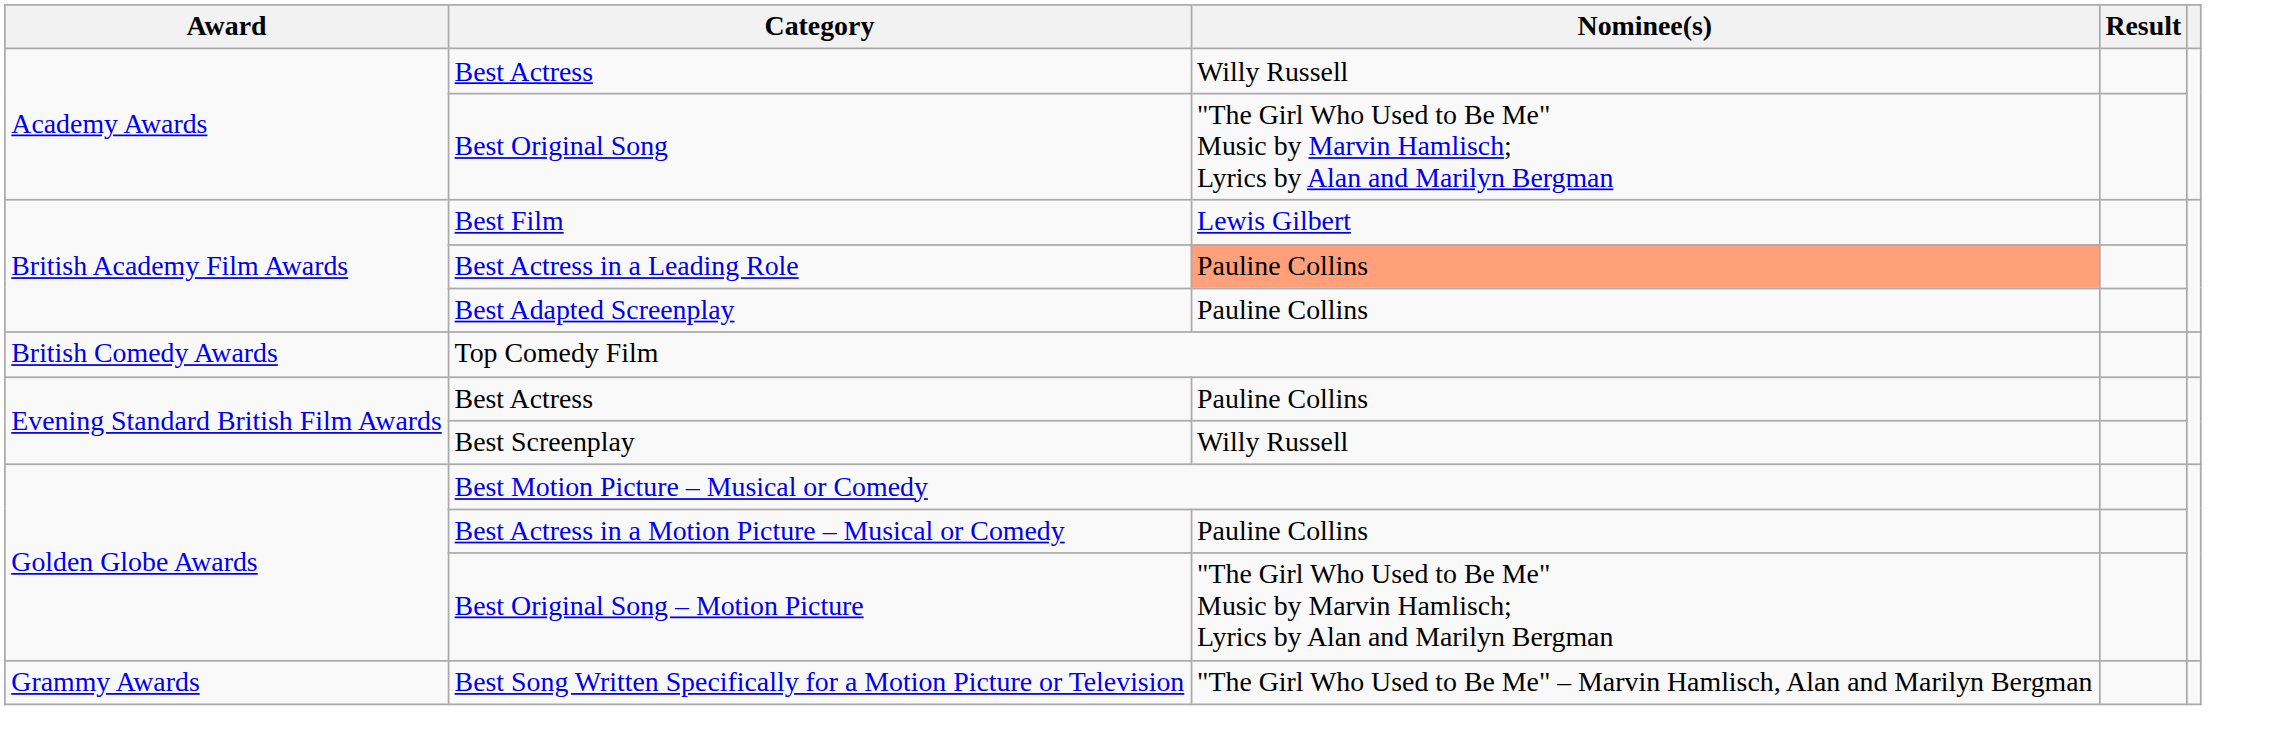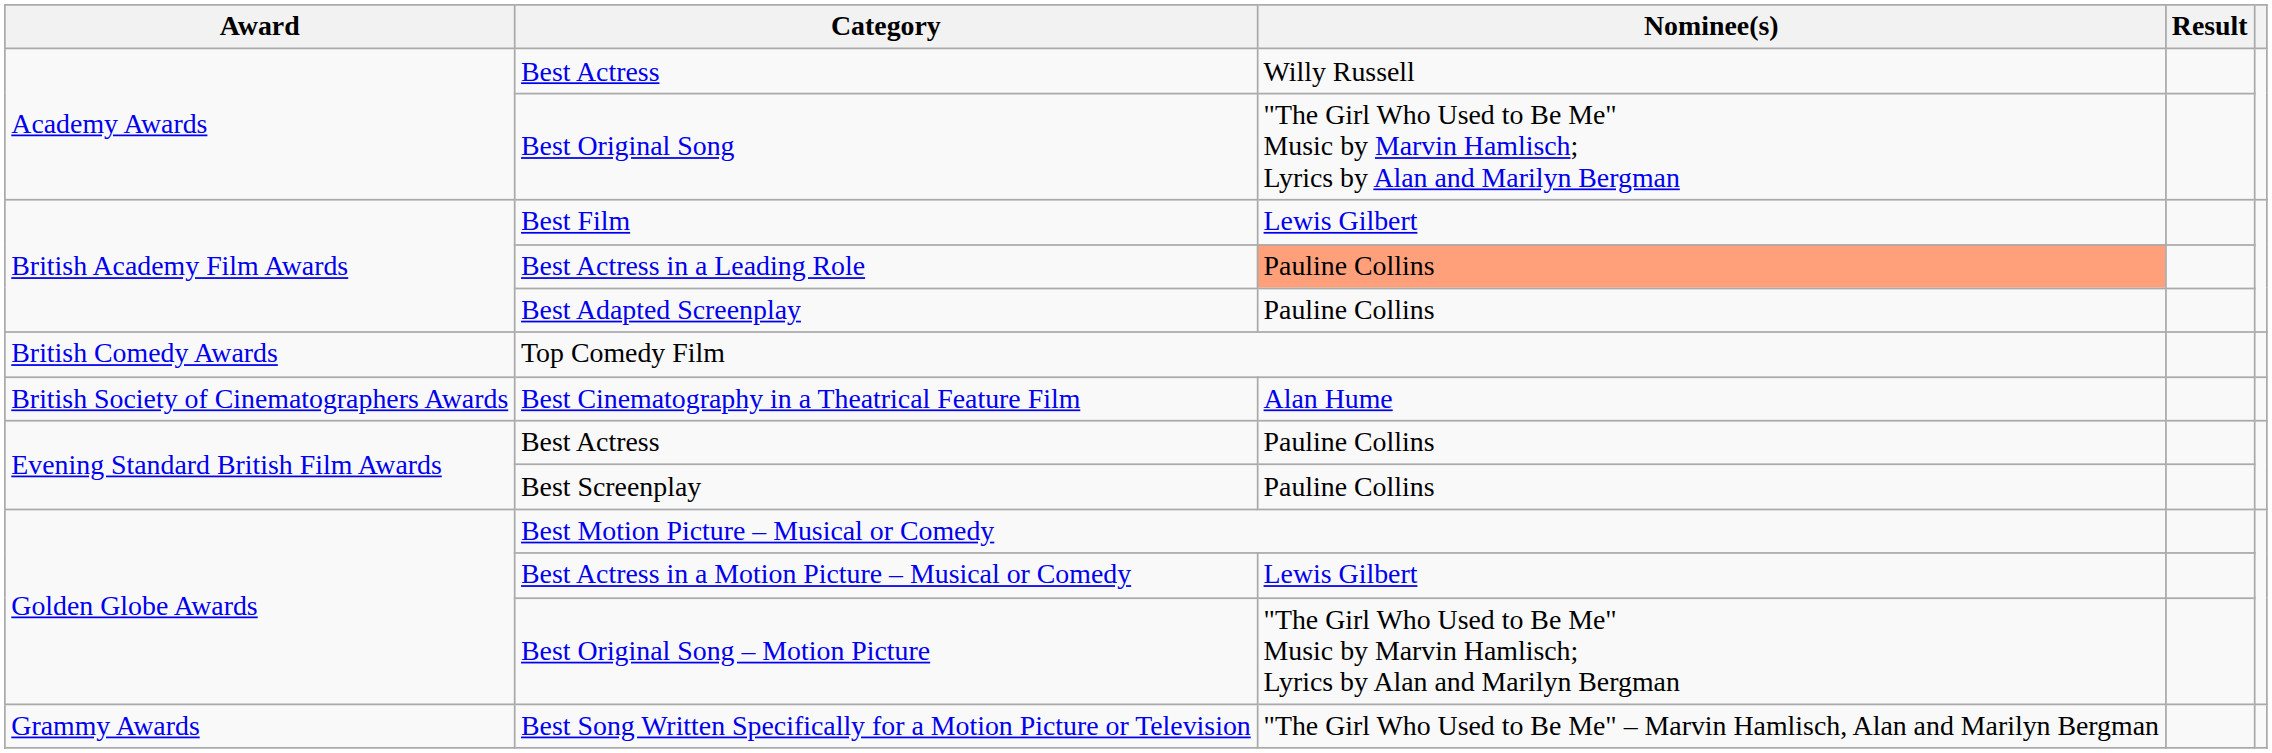+ row: British Society of Cinematographers Awards | Best Cinematography in a Theatrical Feature Film | Alan Hume
Best Screenplay | Nominee(s): Willy Russell -> Pauline Collins
Best Actress in a Motion Picture – Musical or Comedy | Nominee(s): Pauline Collins -> Lewis Gilbert
